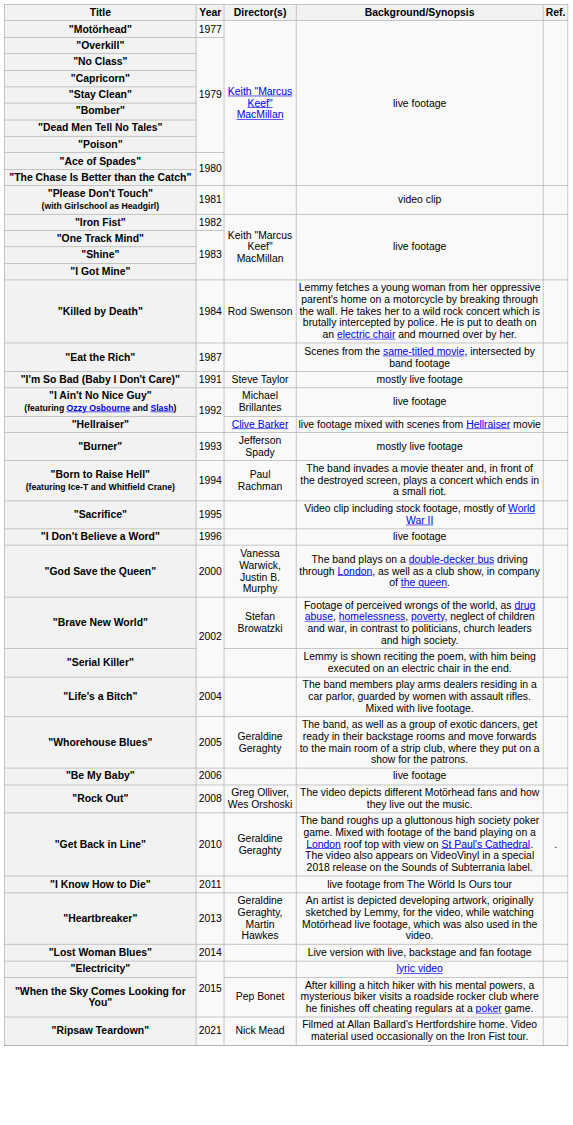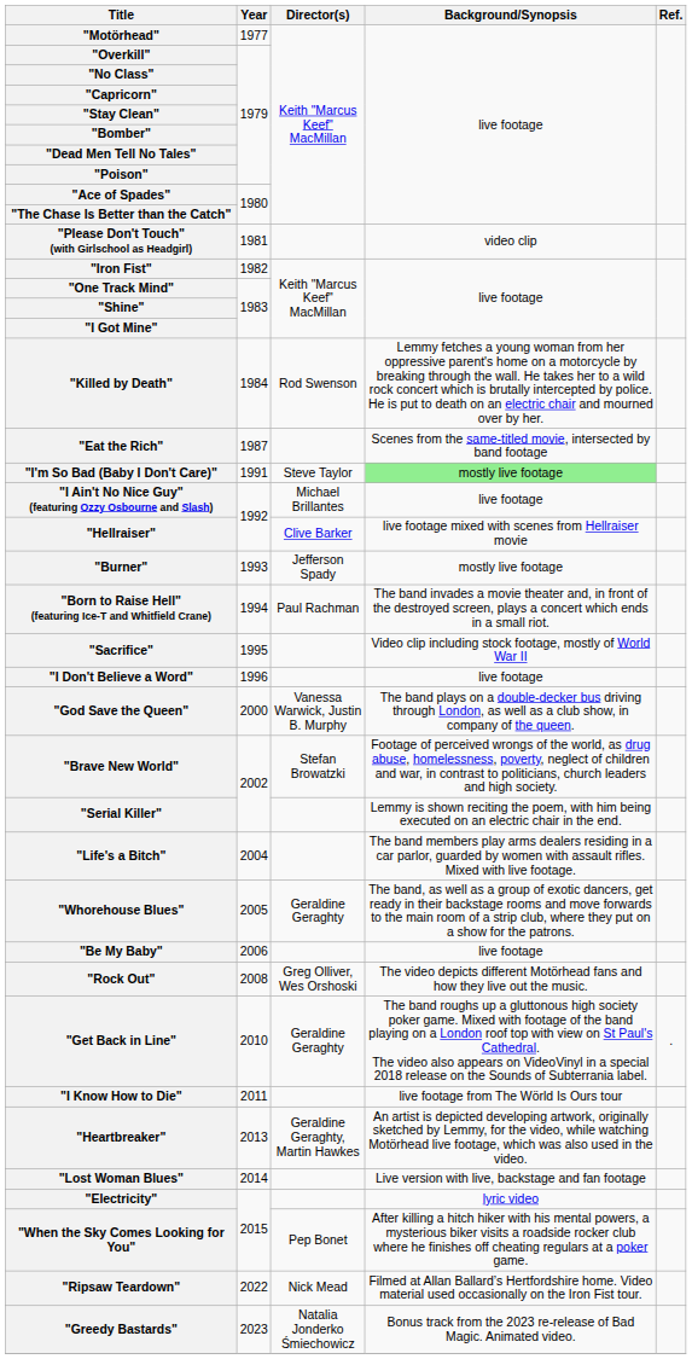"I'm So Bad (Baby I Don't Care)" | Background/Synopsis: no background -> lightgreen background
"Ripsaw Teardown" | Year: 2021 -> 2022
+ row: "Greedy Bastards" | 2023 | Natalia Jonderko Śmiechowicz | Bonus track from the 2023 re-release of Bad Magic. Animated video.
